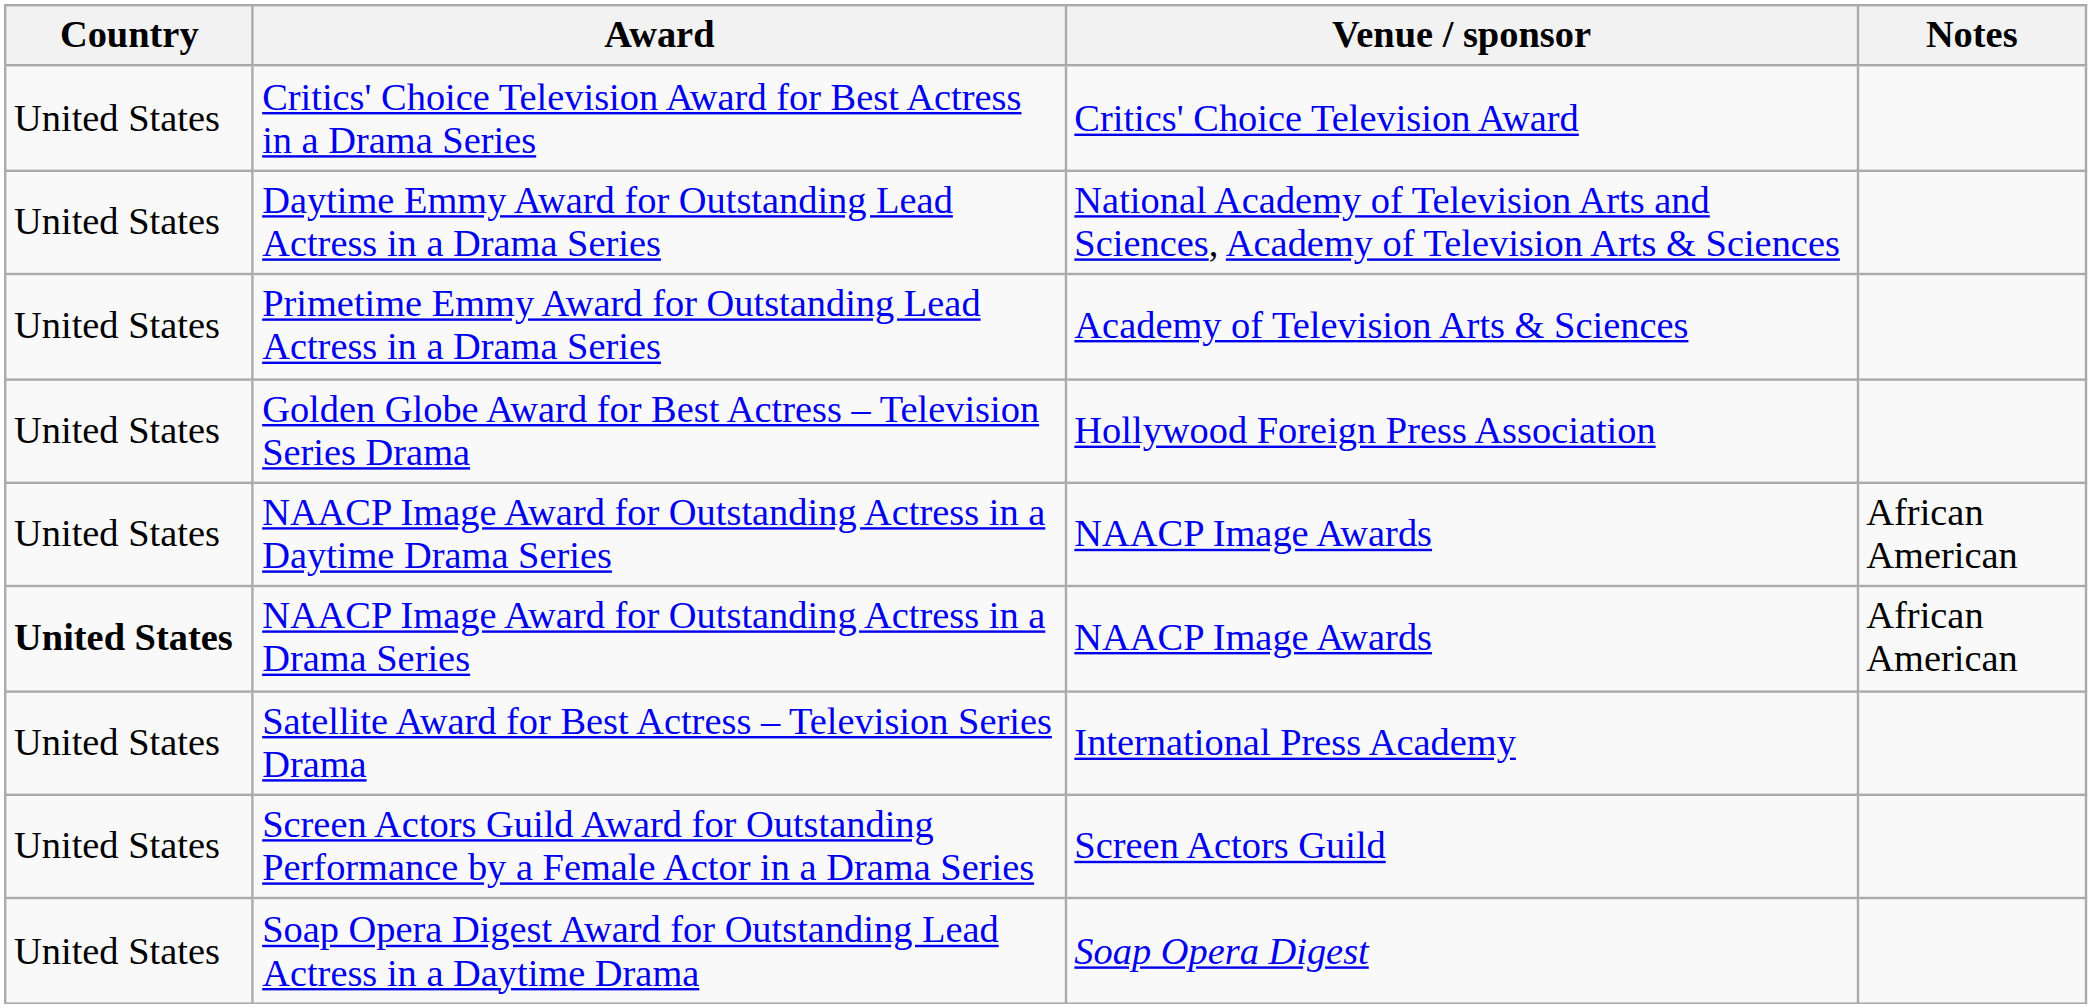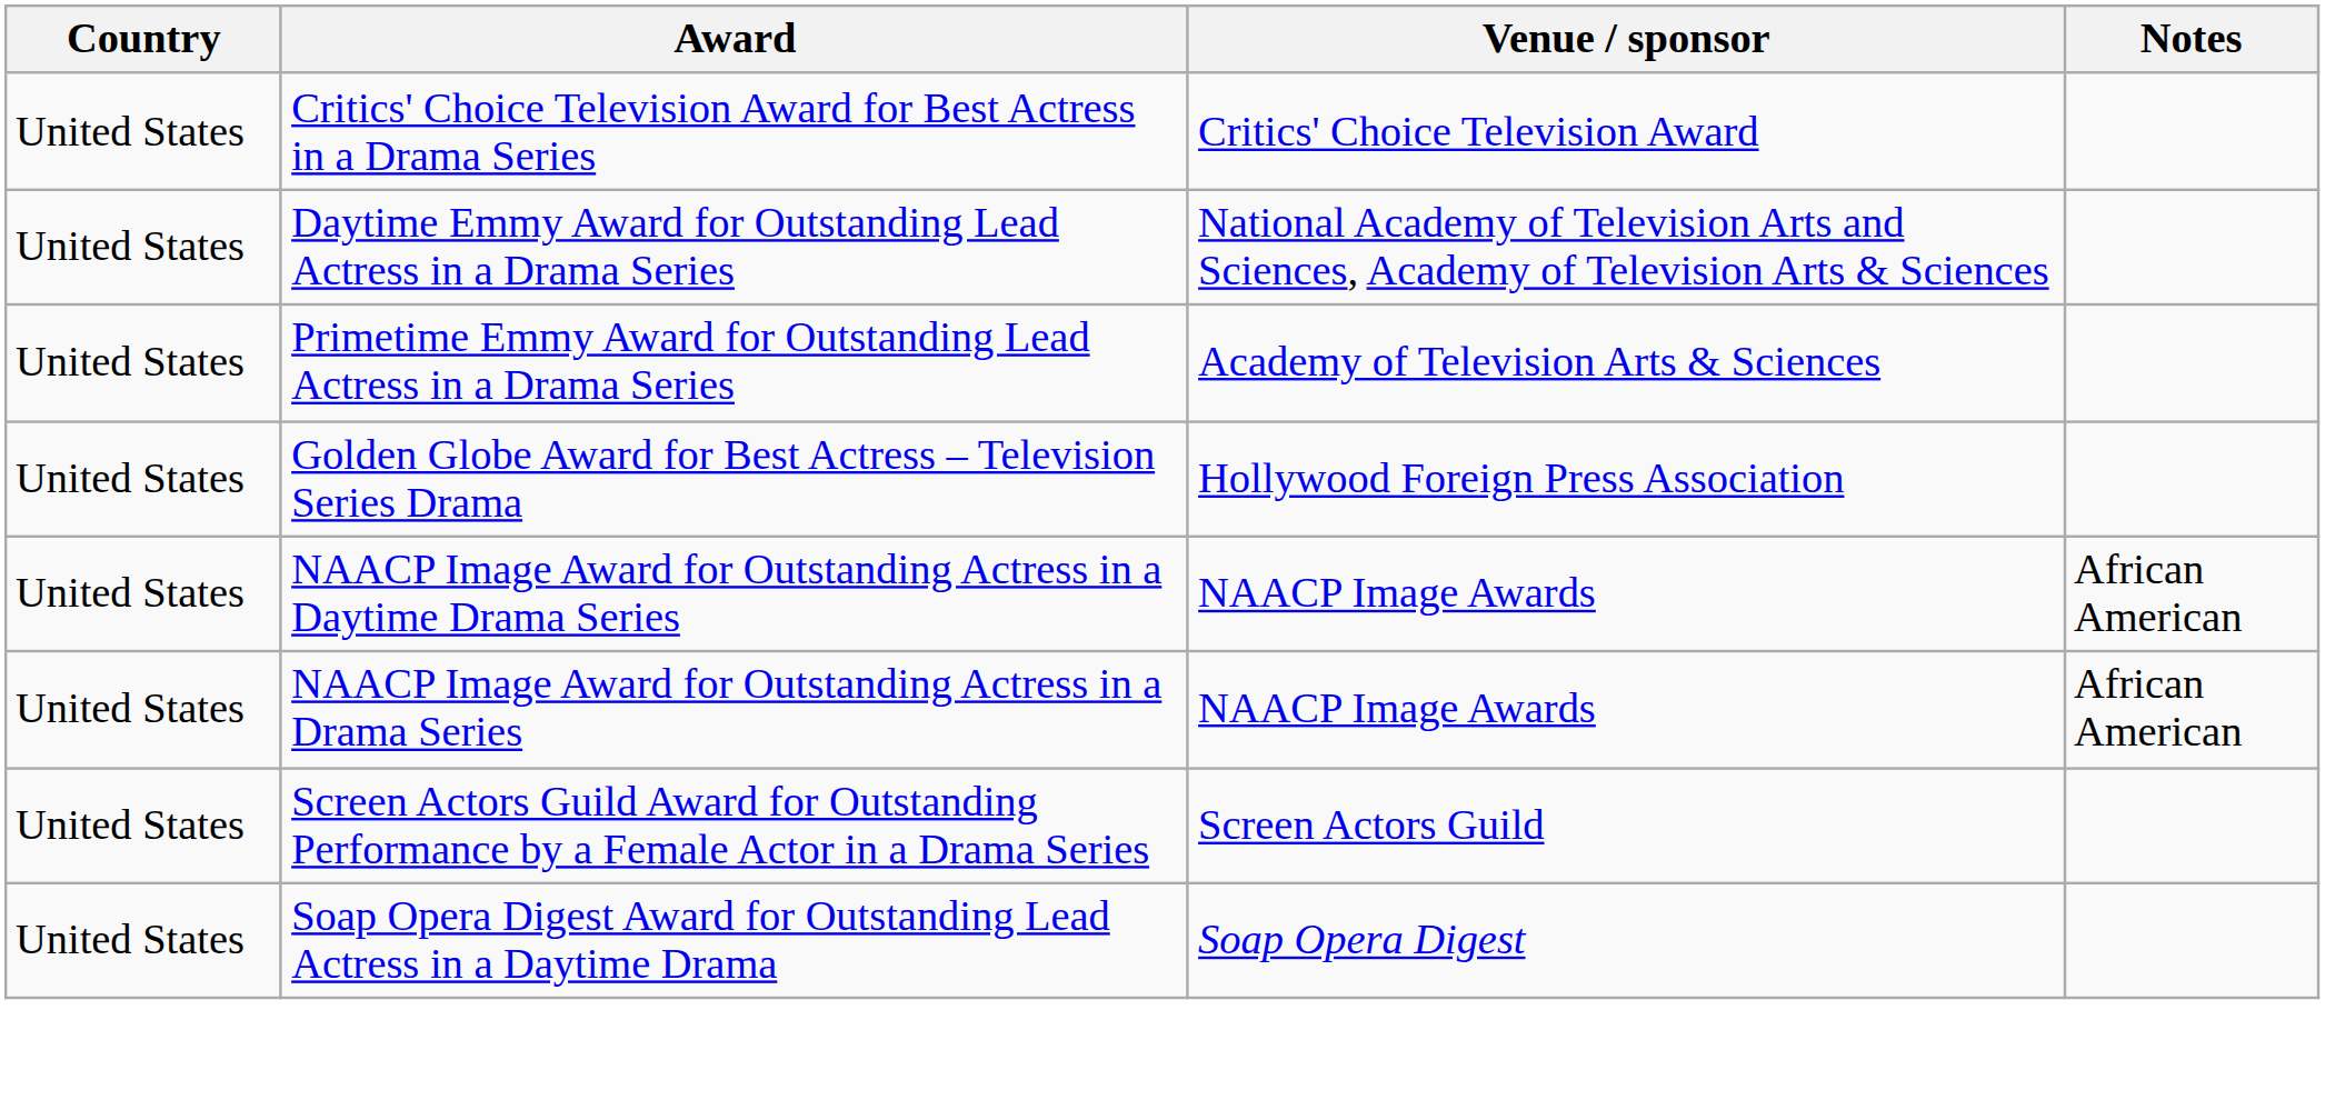NAACP Image Award for Outstanding Actress in a Drama Series | Country: bold -> normal
- row: United States | Satellite Award for Best Actress – Television Series Drama | International Press Academy
